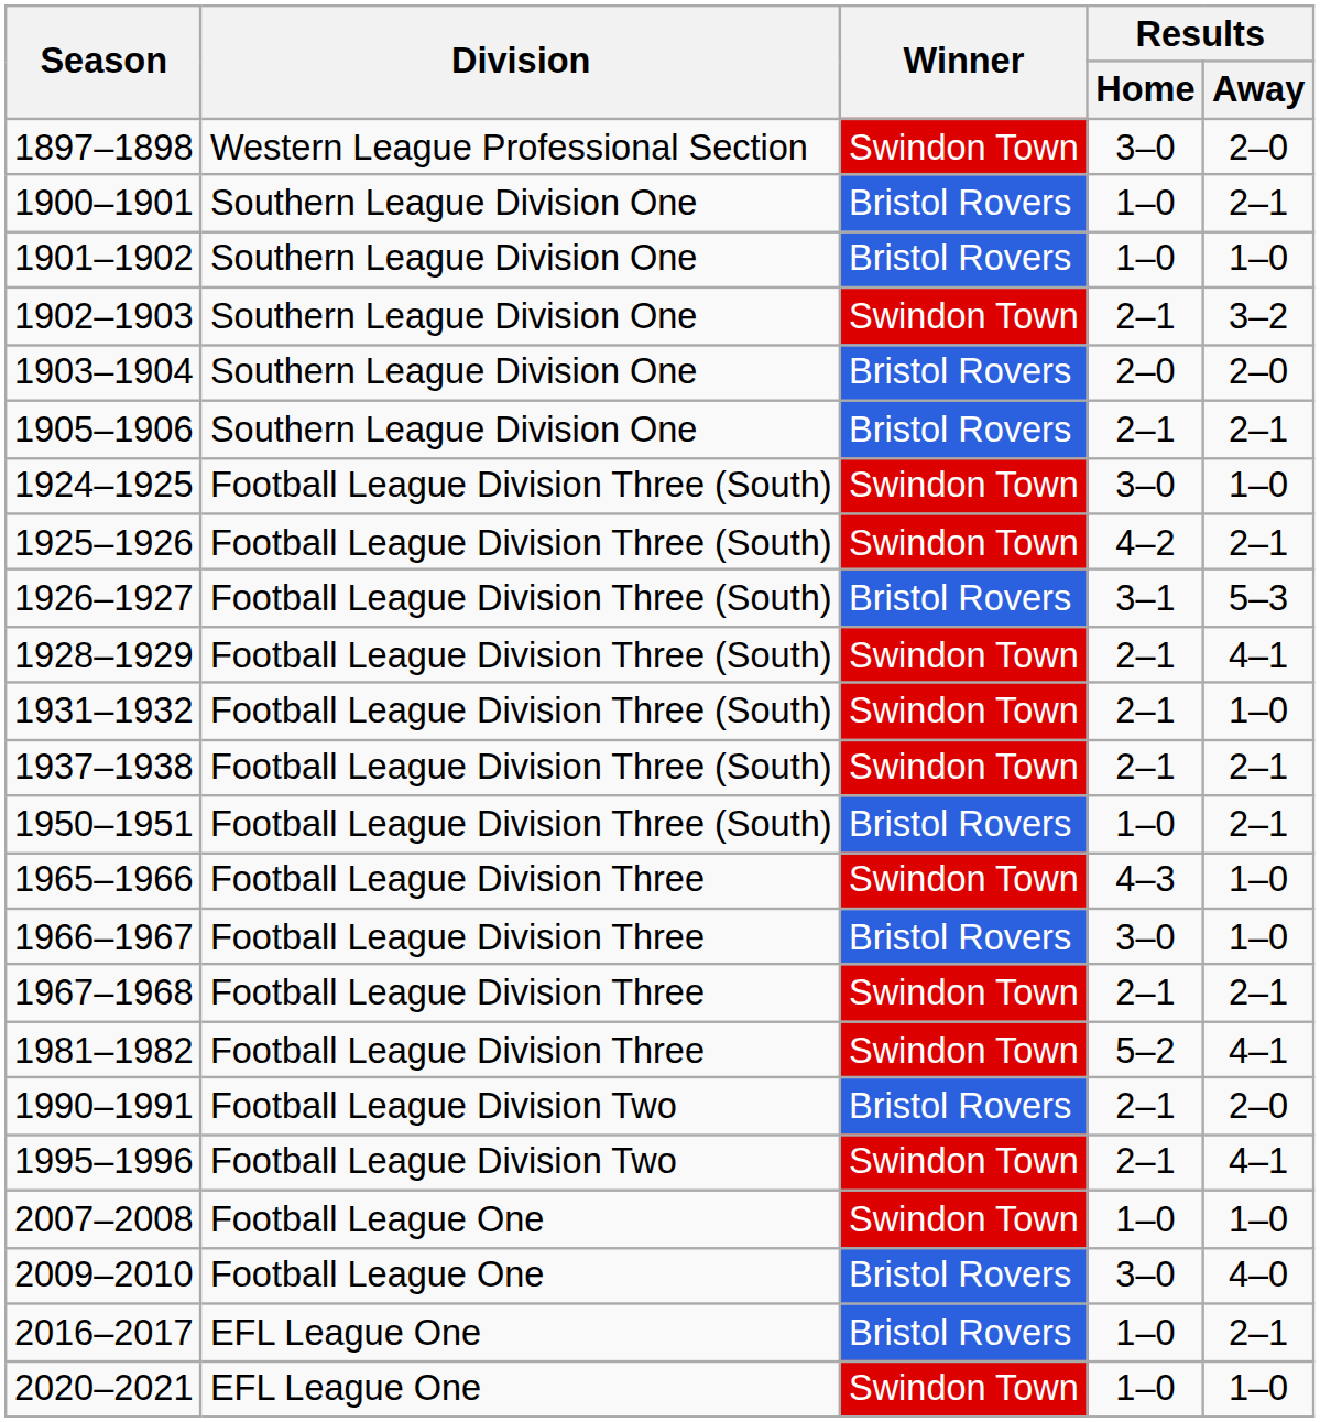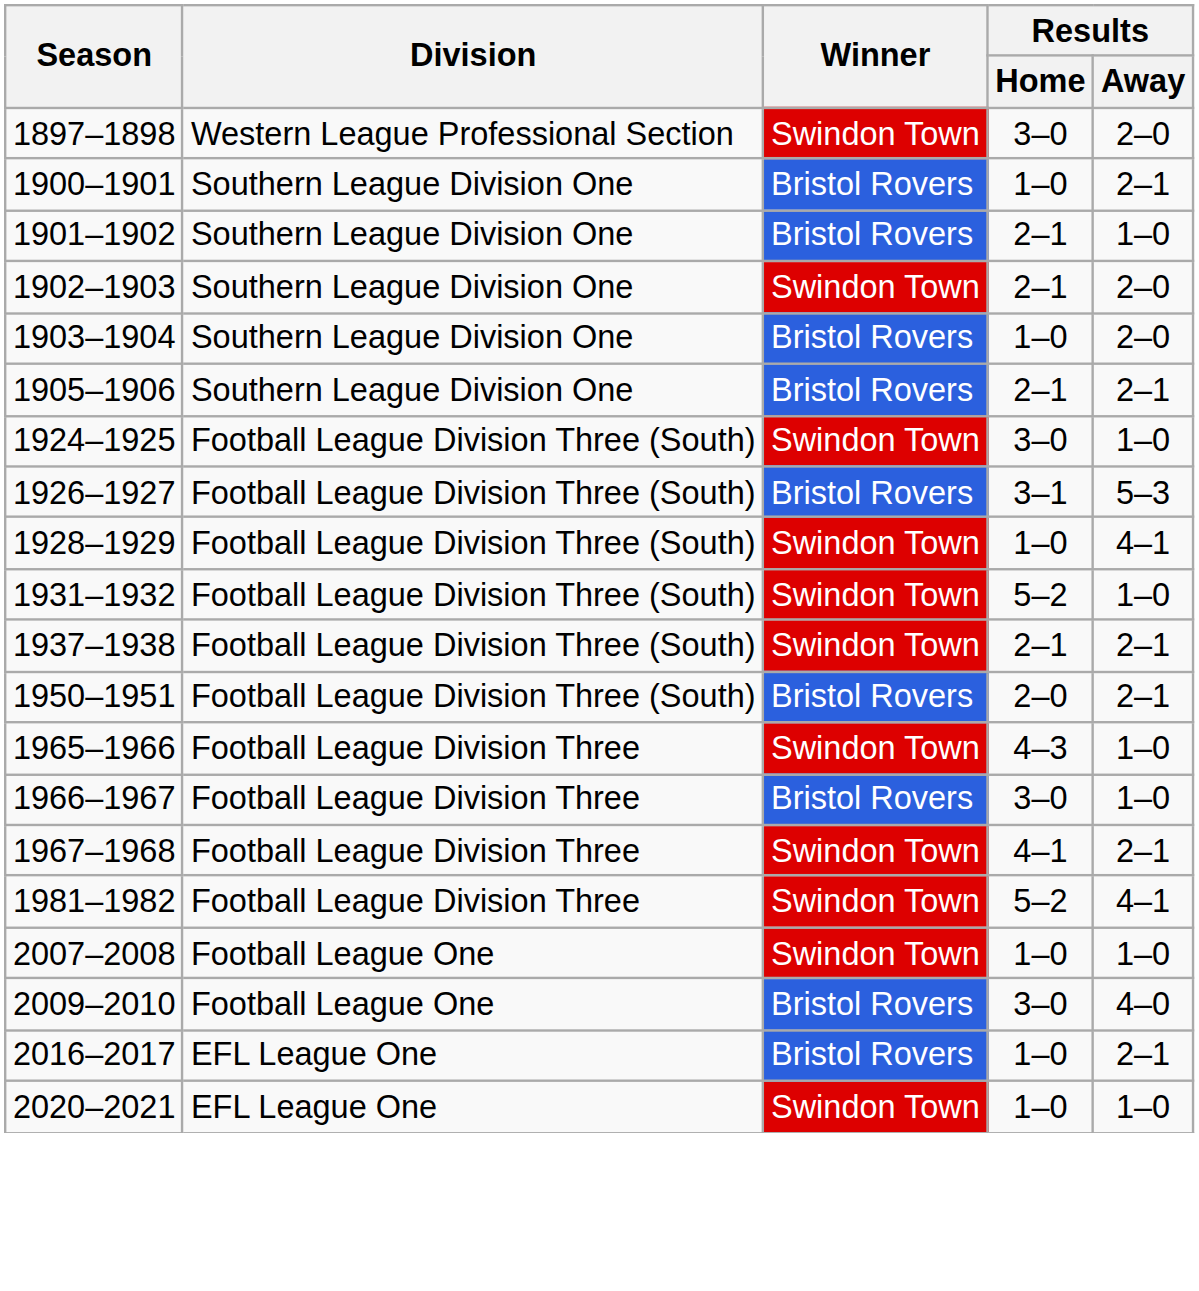1901–1902 | Results / Home: 1–0 -> 2–1
1902–1903 | Results / Away: 3–2 -> 2–0
1903–1904 | Results / Home: 2–0 -> 1–0
- row: 1925–1926 | Football League Division Three (South) | Swindon Town | 4–2 | 2–1
1928–1929 | Results / Home: 2–1 -> 1–0
1931–1932 | Results / Home: 2–1 -> 5–2
1950–1951 | Results / Home: 1–0 -> 2–0
1967–1968 | Results / Home: 2–1 -> 4–1
- row: 1990–1991 | Football League Division Two | Bristol Rovers | 2–1 | 2–0
- row: 1995–1996 | Football League Division Two | Swindon Town | 2–1 | 4–1
